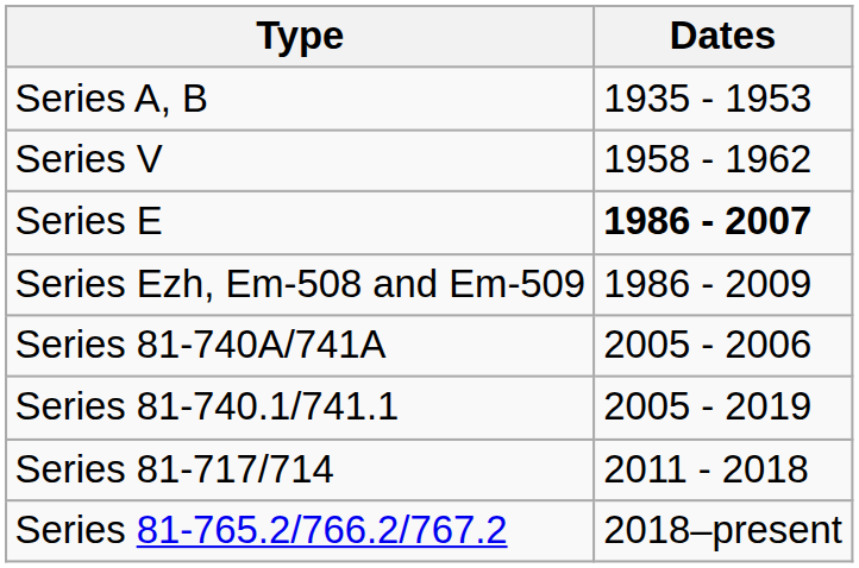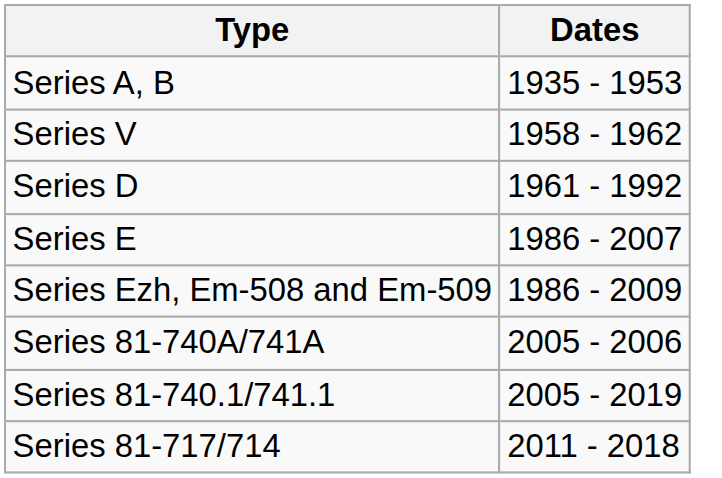+ row: Series D | 1961 - 1992
Series E | Dates: bold -> normal
- row: Series 81-765.2/766.2/767.2 | 2018–present
